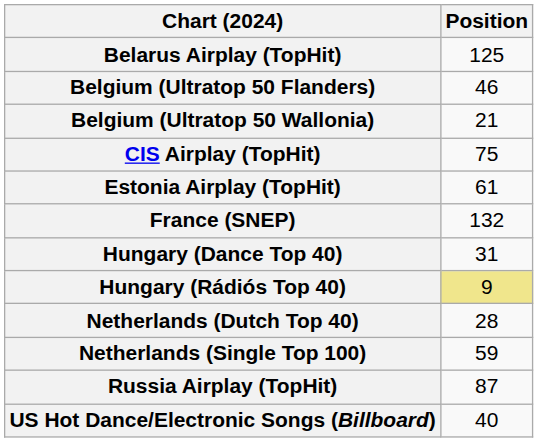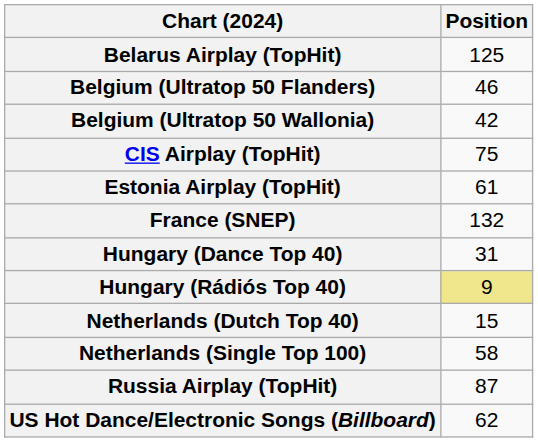Belgium (Ultratop 50 Wallonia) | Position: 21 -> 42
Netherlands (Dutch Top 40) | Position: 28 -> 15
Netherlands (Single Top 100) | Position: 59 -> 58
US Hot Dance/Electronic Songs (Billboard) | Position: 40 -> 62
